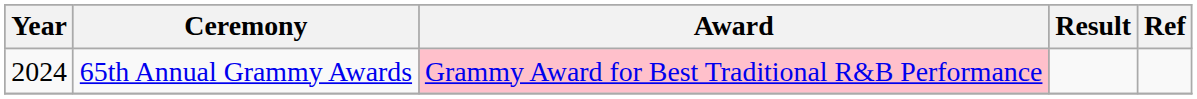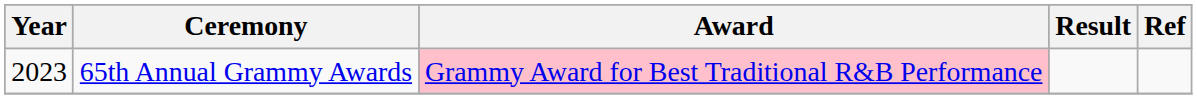65th Annual Grammy Awards | Year: 2024 -> 2023
